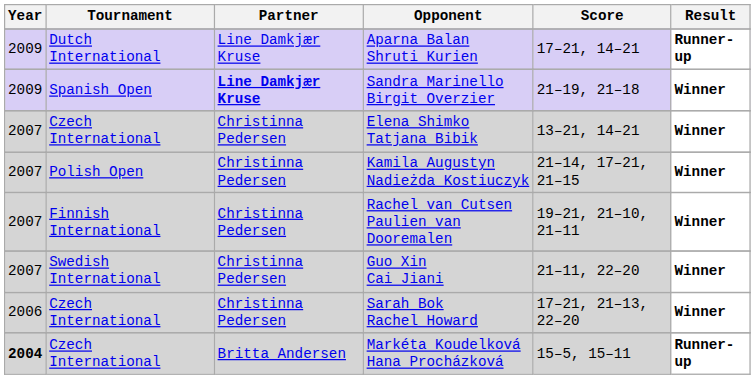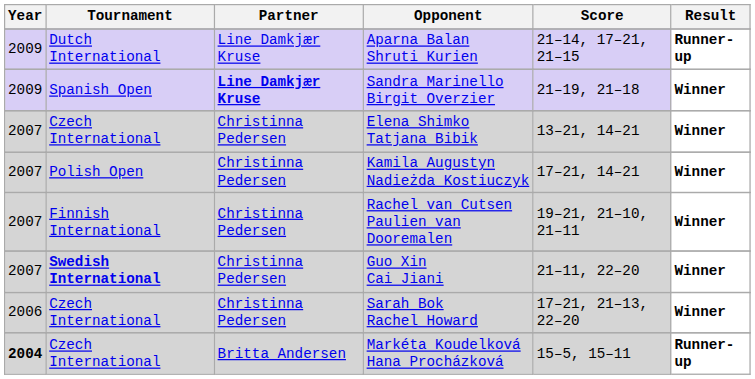Aparna Balan Shruti Kurien | Score: 17–21, 14–21 -> 21–14, 17–21, 21–15
Kamila Augustyn Nadieżda Kostiuczyk | Score: 21–14, 17–21, 21–15 -> 17–21, 14–21
Guo Xin Cai Jiani | Tournament: normal -> bold
